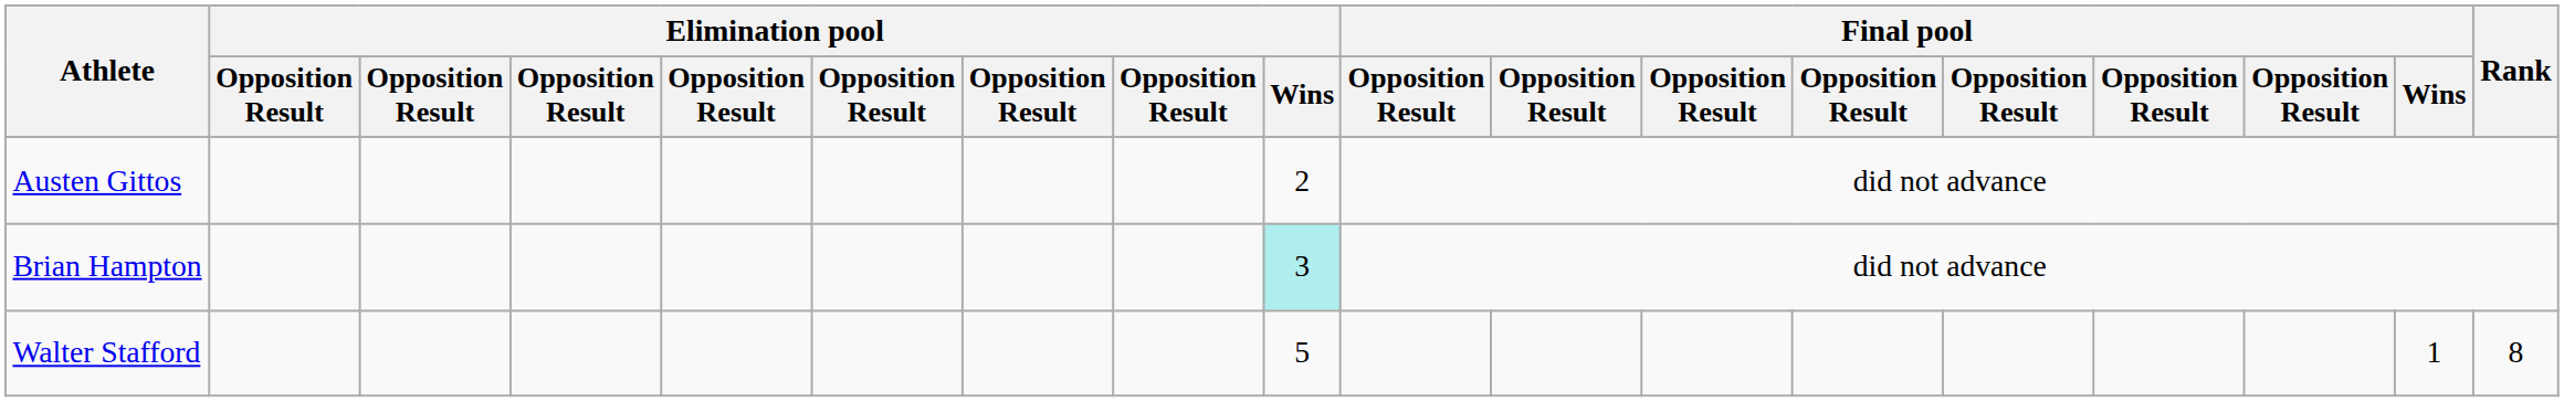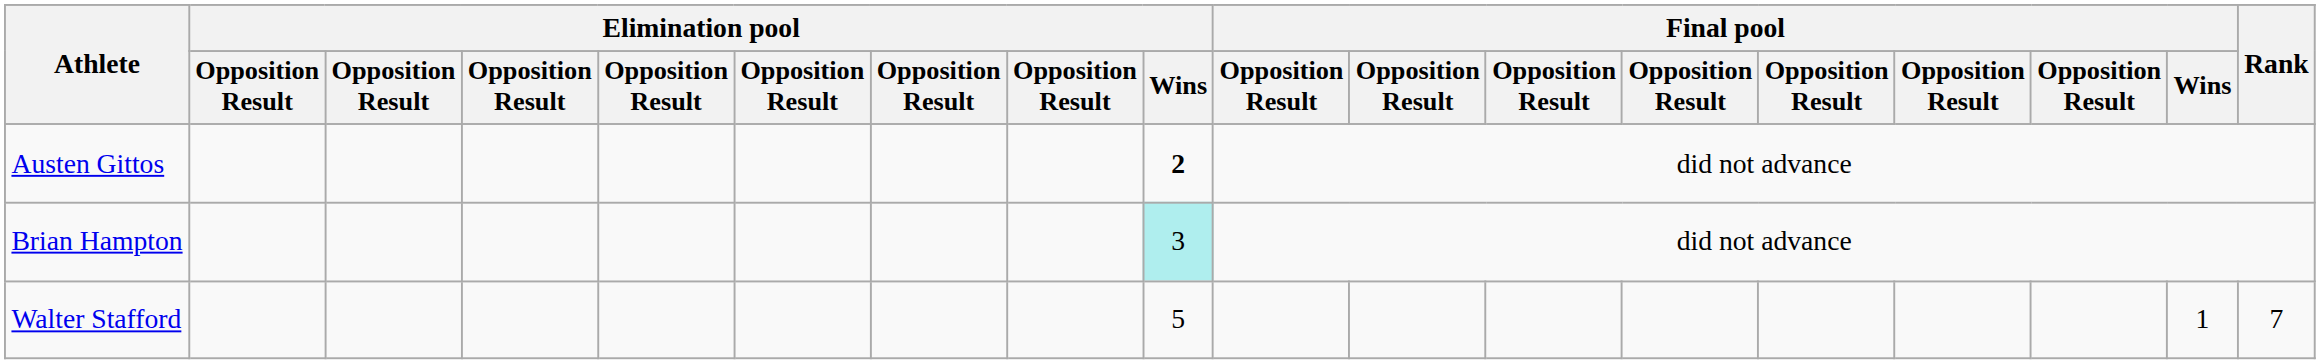Austen Gittos | Elimination pool / Wins: normal -> bold
Walter Stafford | Rank: 8 -> 7
